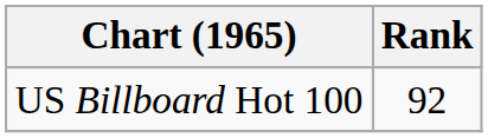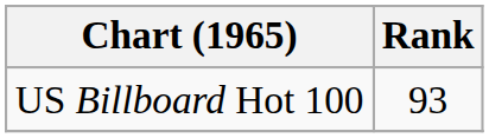US Billboard Hot 100 | Rank: 92 -> 93
